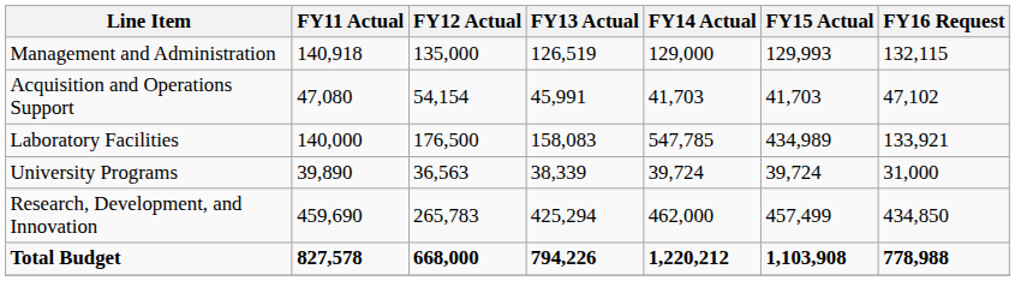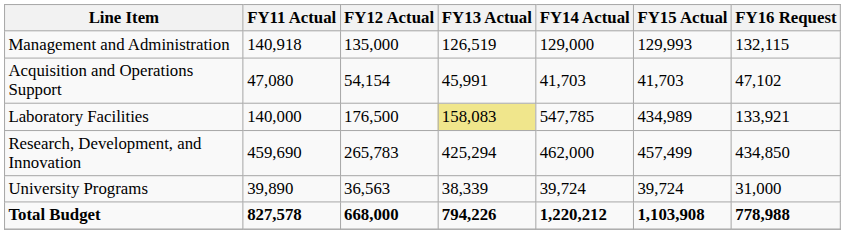Laboratory Facilities | FY13 Actual: no background -> khaki background
rows swapped: Research, Development, and Innovation <-> University Programs
